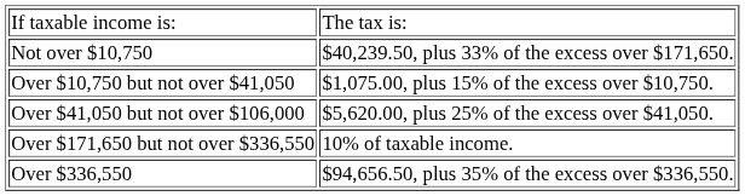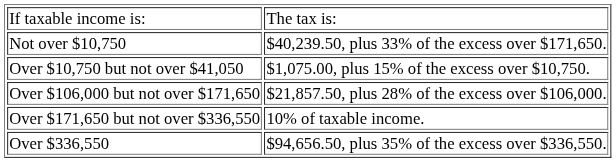- row: Over $41,050 but not over $106,000 | $5,620.00, plus 25% of the excess over $41,050.
+ row: Over $106,000 but not over $171,650 | $21,857.50, plus 28% of the excess over $106,000.
